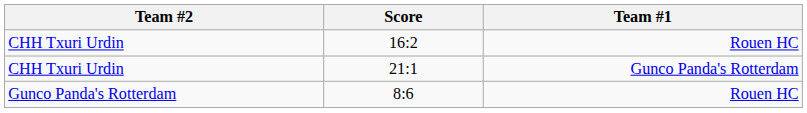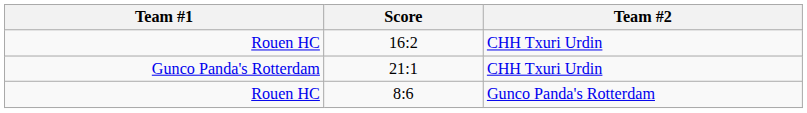columns swapped: Team #1 <-> Team #2
